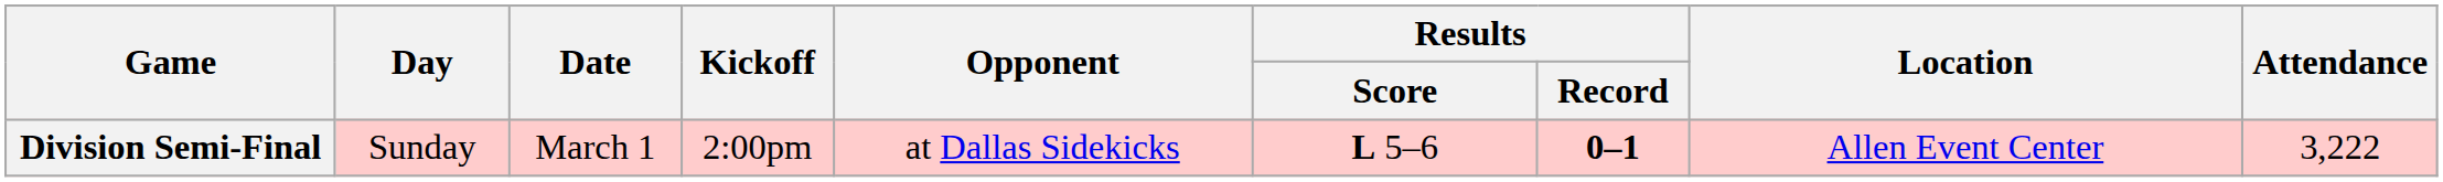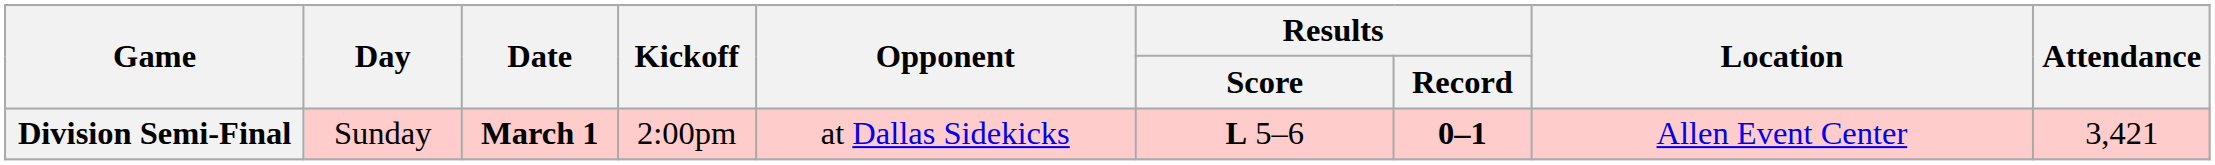Division Semi-Final | Date: normal -> bold
Division Semi-Final | Attendance: 3,222 -> 3,421
